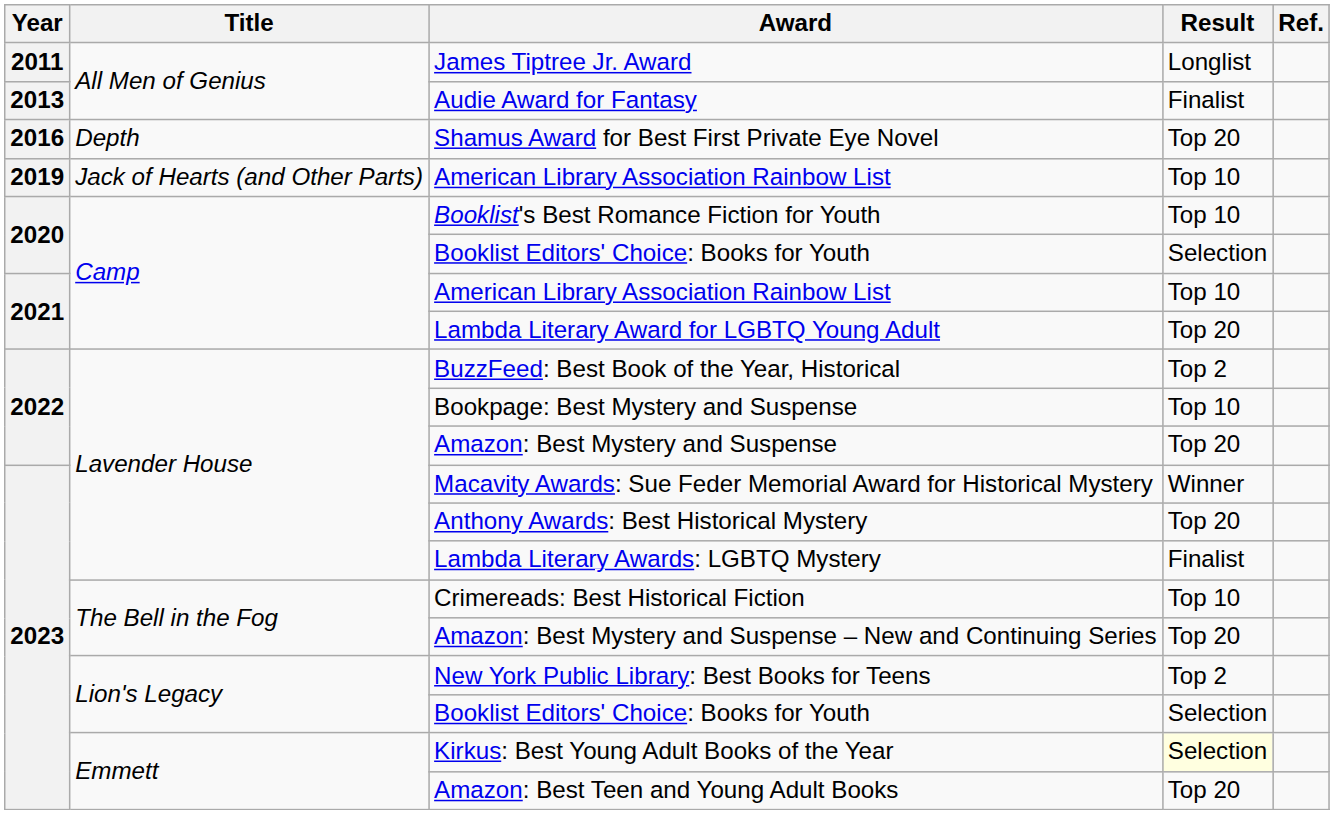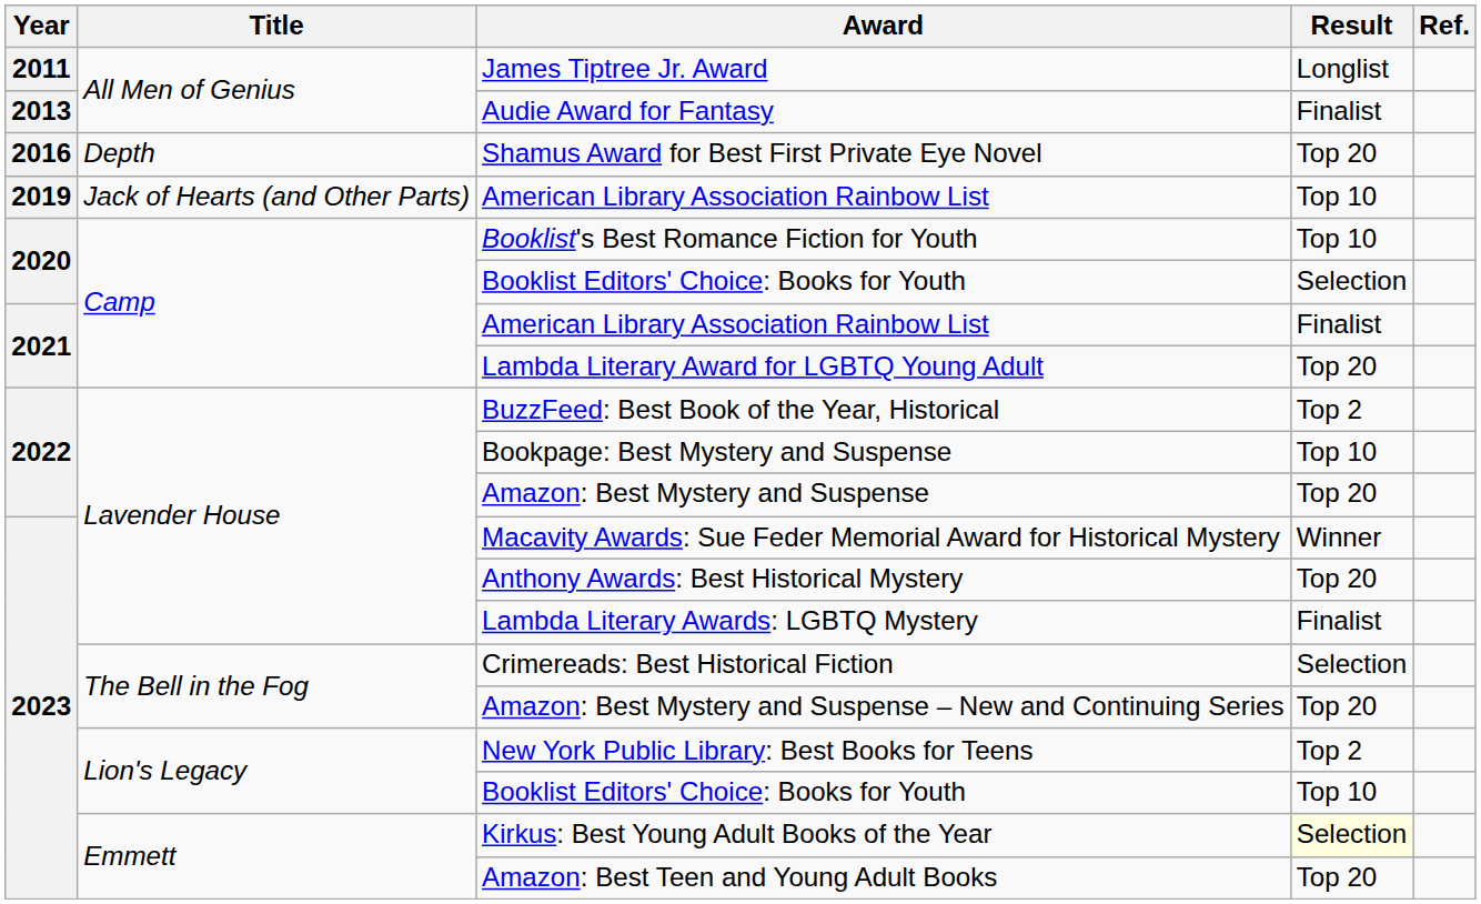2021 / American Library Association Rainbow List | Result: Top 10 -> Finalist
Crimereads: Best Historical Fiction | Result: Top 10 -> Selection
2023 / Booklist Editors' Choice: Books for Youth | Result: Selection -> Top 10
